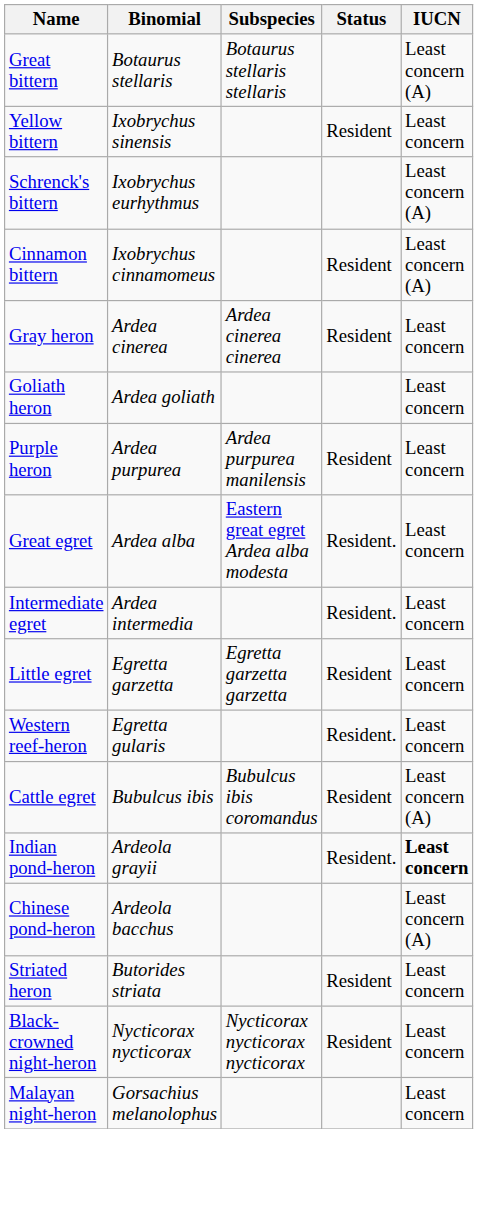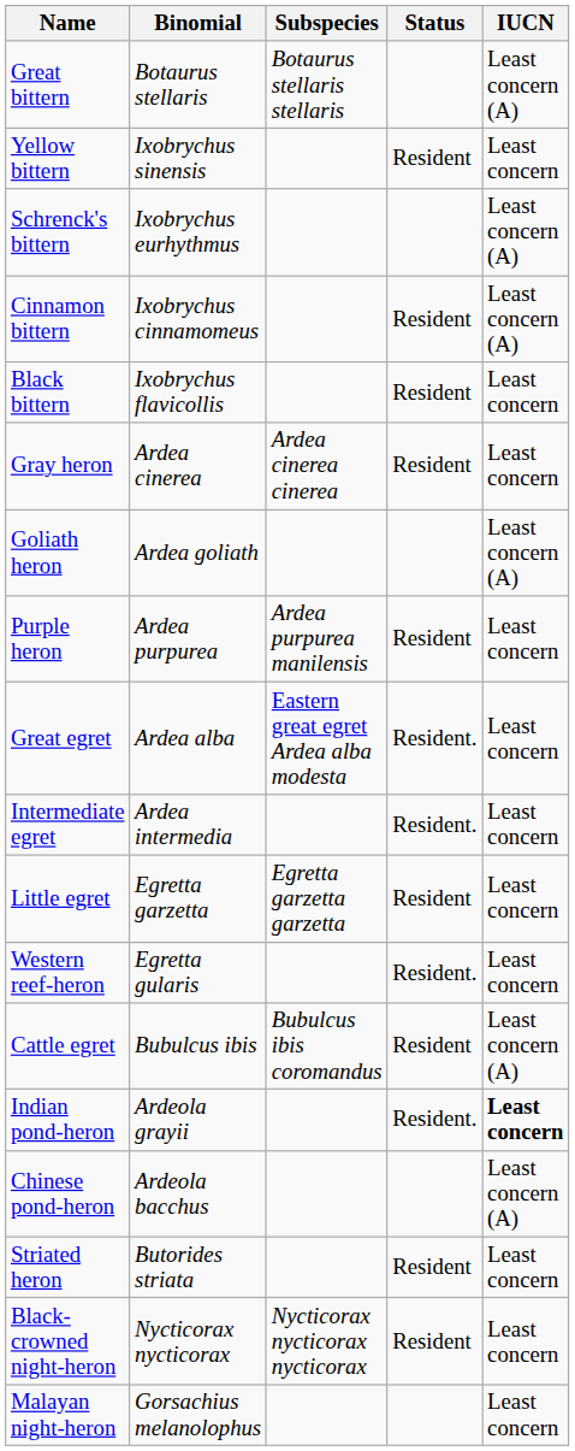+ row: Black bittern | Ixobrychus flavicollis | Resident | Least concern
Goliath heron | IUCN: Least concern -> Least concern (A)
